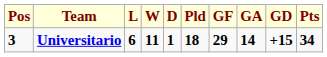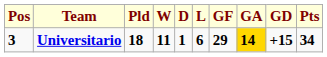columns swapped: Pld <-> L
Universitario | GA: no background -> gold background
